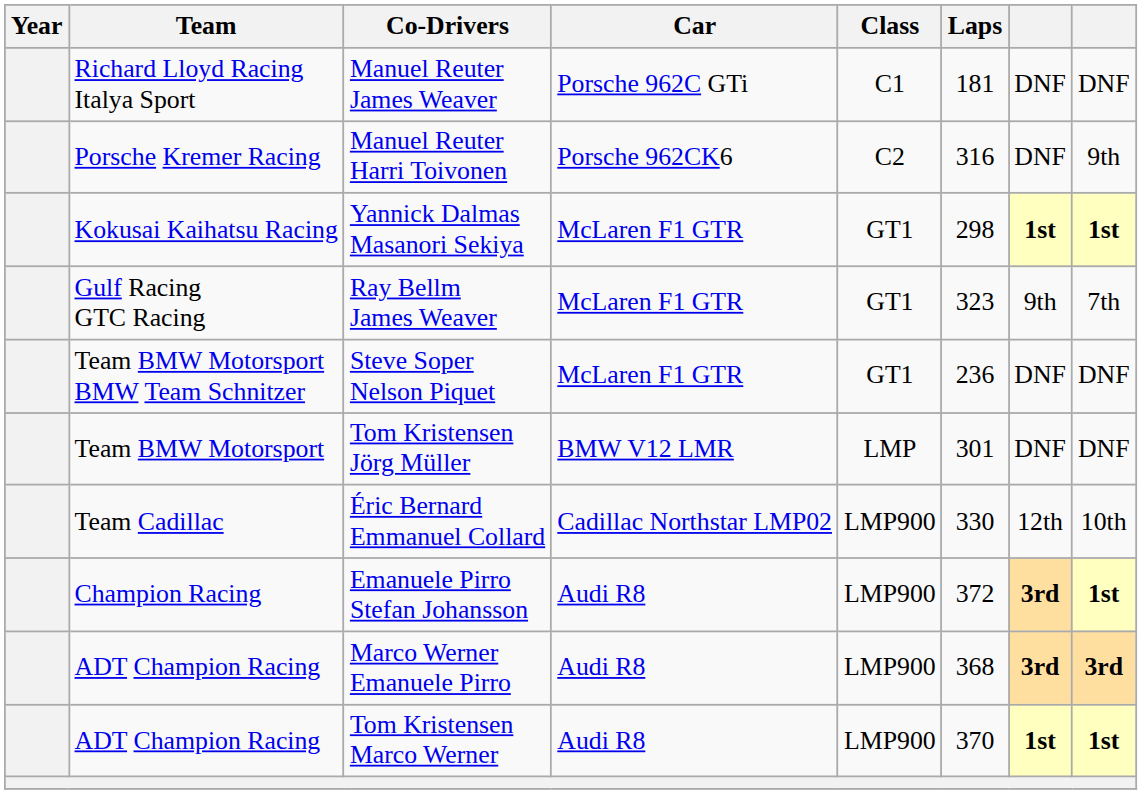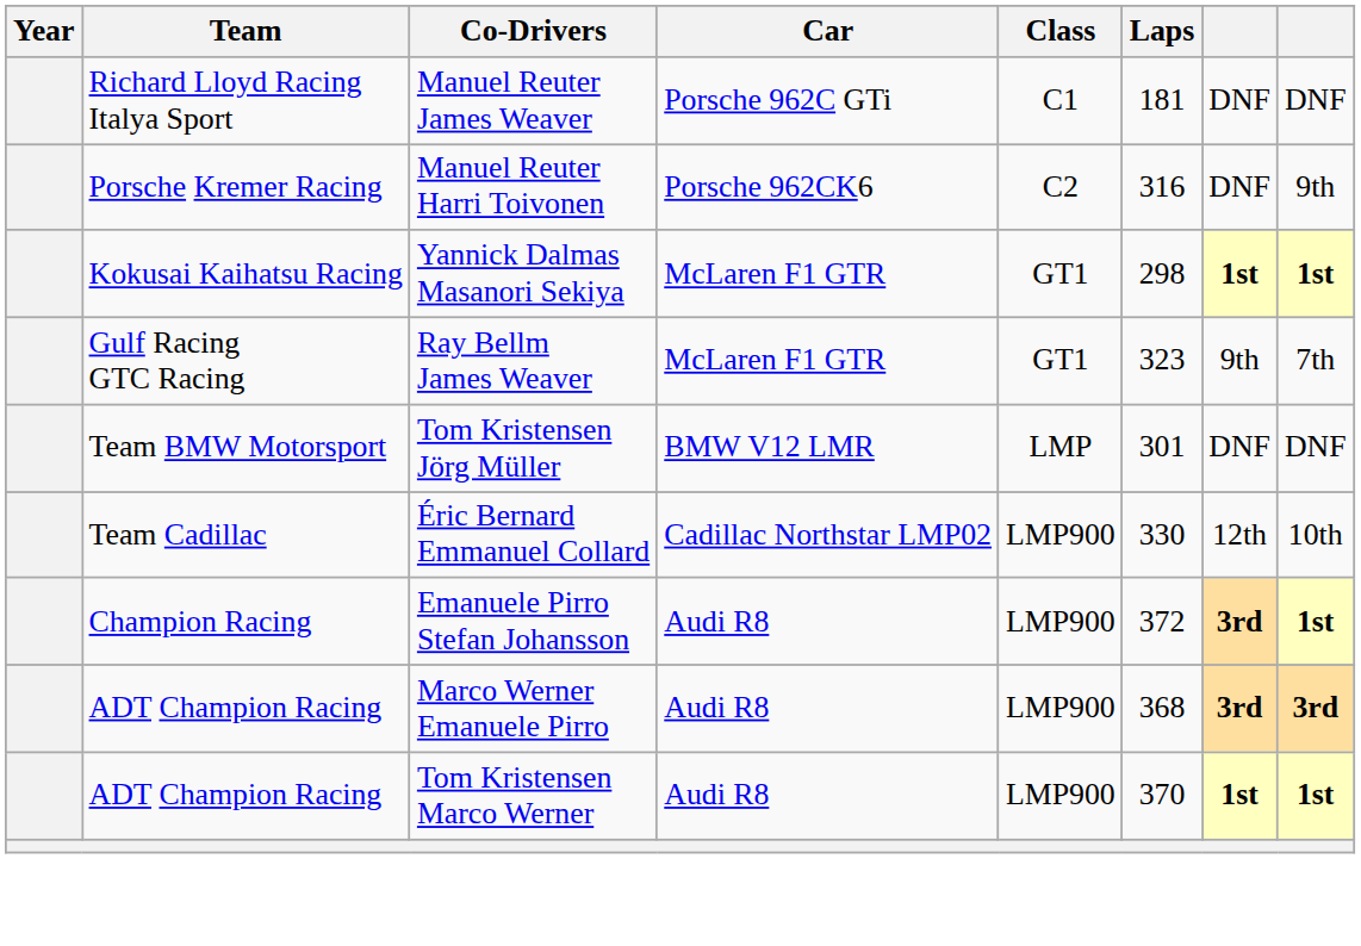- row: Team BMW Motorsport BMW Team Schnitzer | Steve Soper Nelson Piquet | McLaren F1 GTR | GT1 | 236 | DNF | DNF
